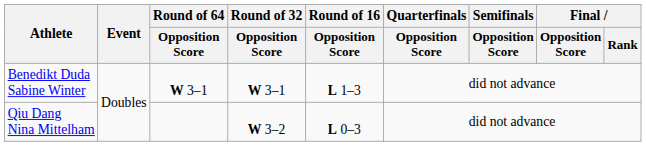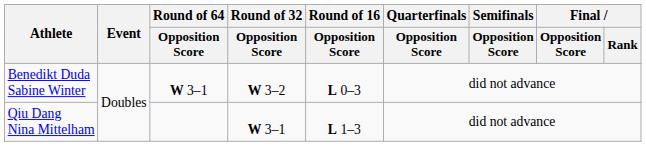Benedikt Duda Sabine Winter | Round of 32 / Opposition Score: W 3–1 -> W 3–2
Benedikt Duda Sabine Winter | Round of 16 / Opposition Score: L 1–3 -> L 0–3
Qiu Dang Nina Mittelham | Round of 32 / Opposition Score: W 3–2 -> W 3–1
Qiu Dang Nina Mittelham | Round of 16 / Opposition Score: L 0–3 -> L 1–3
